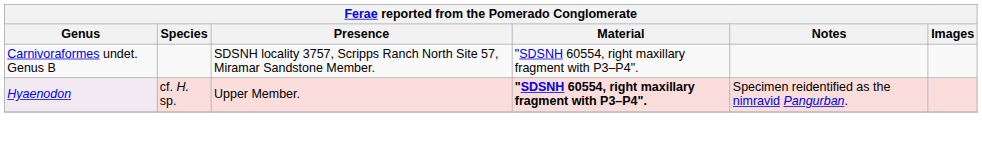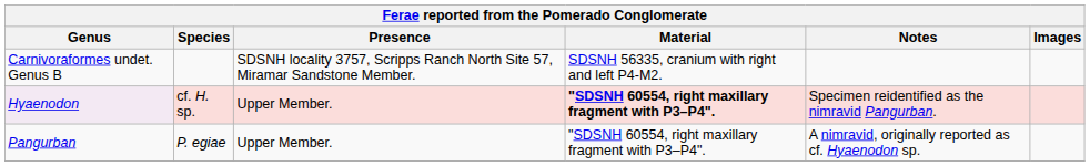Carnivoraformes undet. Genus B | Material: "SDSNH 60554, right maxillary fragment with P3–P4". -> SDSNH 56335, cranium with right and left P4-M2.
+ row: Pangurban | P. egiae | Upper Member. | "SDSNH 60554, right maxillary fragment with P3–P4". | A nimravid, originally reported as cf. Hyaenodon sp.
